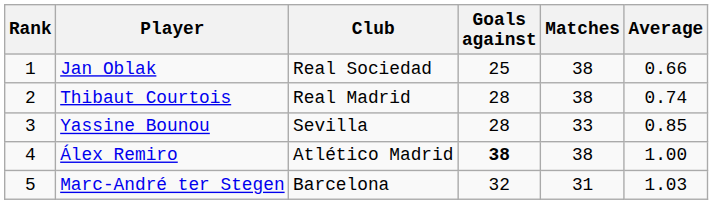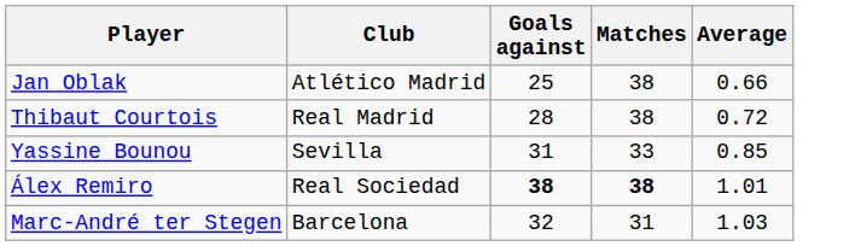- column: Rank | 1 | 2 | 3 | 4 | 5
Jan Oblak | Club: Real Sociedad -> Atlético Madrid
Thibaut Courtois | Average: 0.74 -> 0.72
Yassine Bounou | Goals against: 28 -> 31
Álex Remiro | Club: Atlético Madrid -> Real Sociedad
Álex Remiro | Matches: normal -> bold
Álex Remiro | Average: 1.00 -> 1.01
